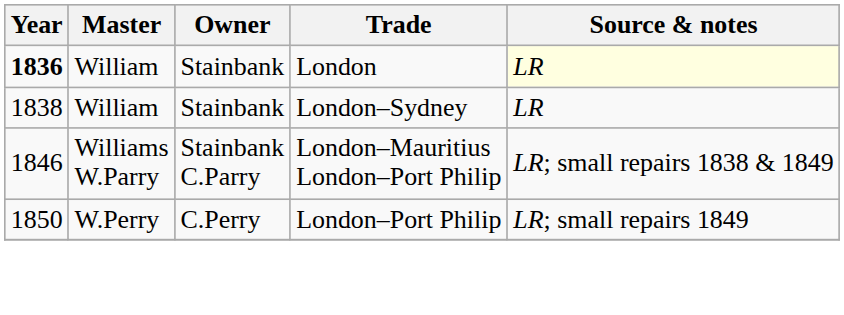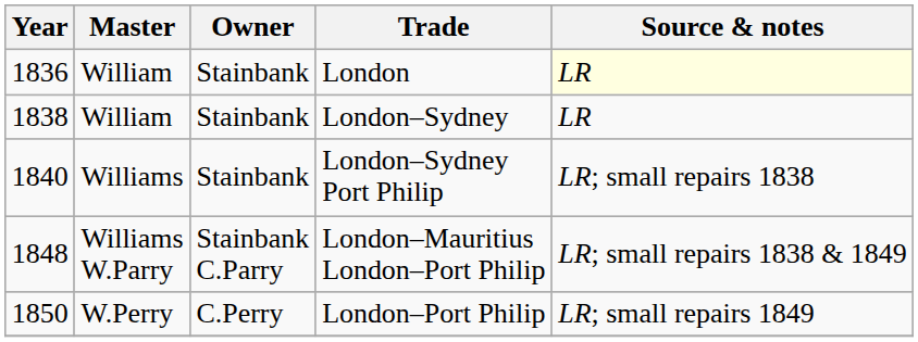London | Year: bold -> normal
+ row: 1840 | Williams | Stainbank | London–Sydney Port Philip | LR; small repairs 1838
London–Mauritius London–Port Philip | Year: 1846 -> 1848
